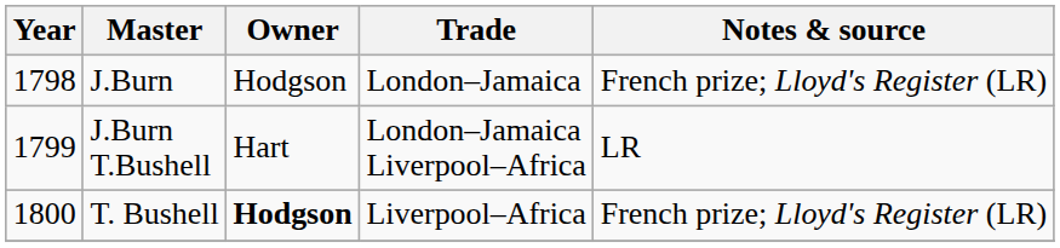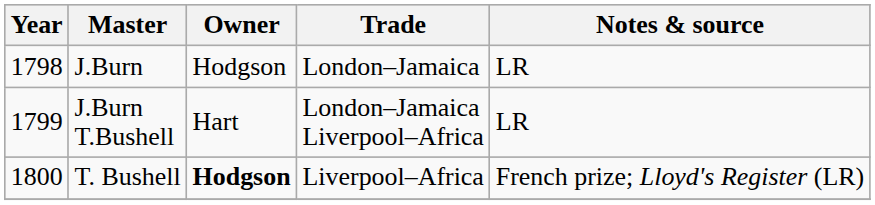J.Burn | Notes & source: French prize; Lloyd's Register (LR) -> LR
